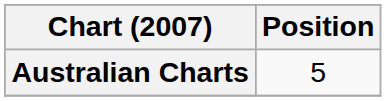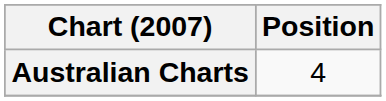Australian Charts | Position: 5 -> 4
